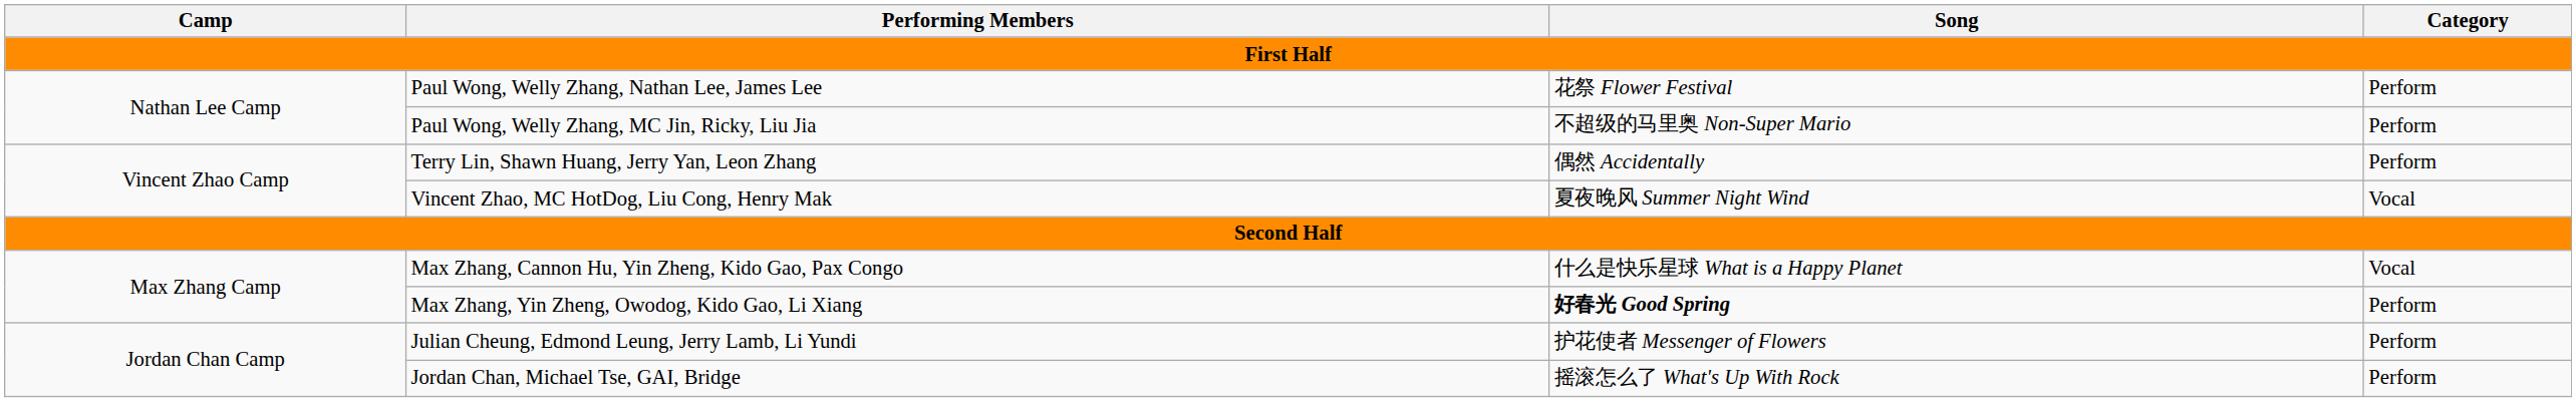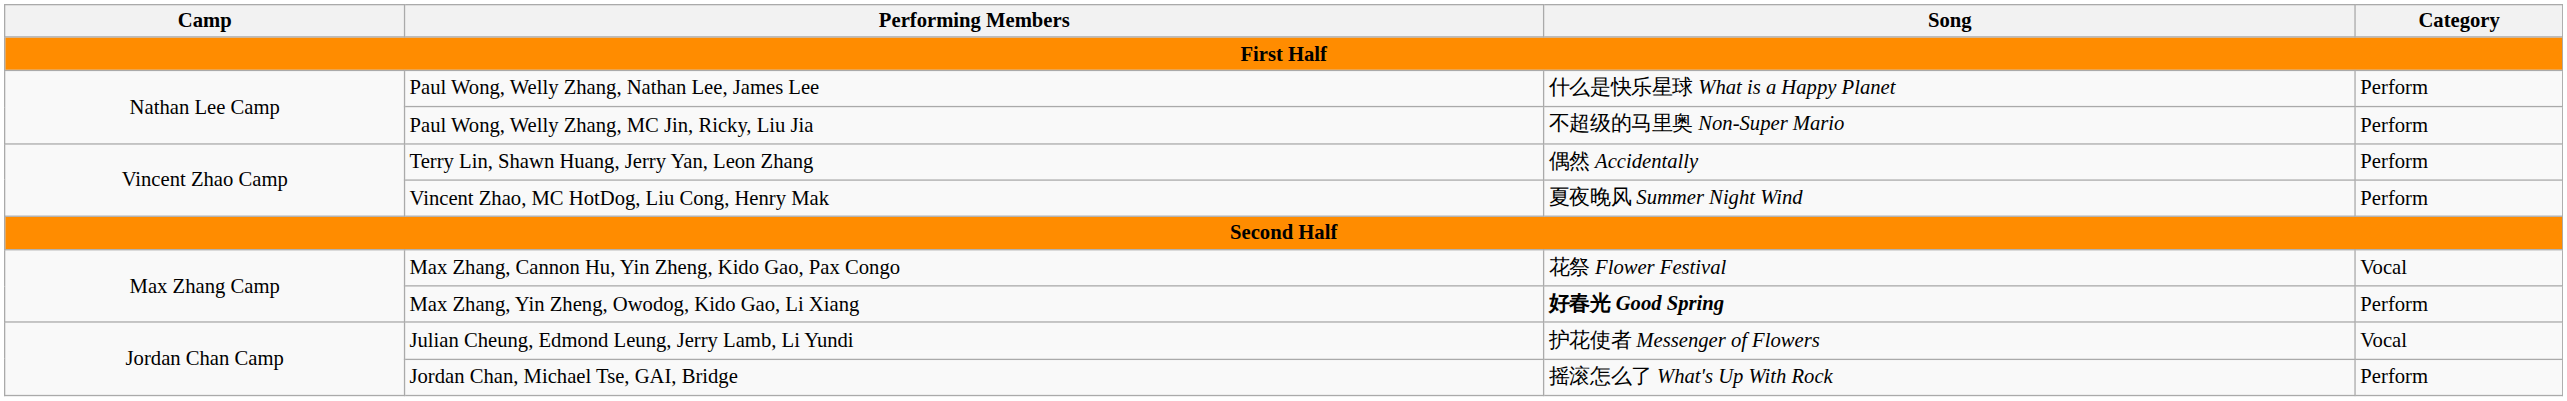Paul Wong, Welly Zhang, Nathan Lee, James Lee | Song: 花祭 Flower Festival -> 什么是快乐星球 What is a Happy Planet
Vincent Zhao, MC HotDog, Liu Cong, Henry Mak | Category: Vocal -> Perform
Max Zhang, Cannon Hu, Yin Zheng, Kido Gao, Pax Congo | Song: 什么是快乐星球 What is a Happy Planet -> 花祭 Flower Festival
Julian Cheung, Edmond Leung, Jerry Lamb, Li Yundi | Category: Perform -> Vocal
